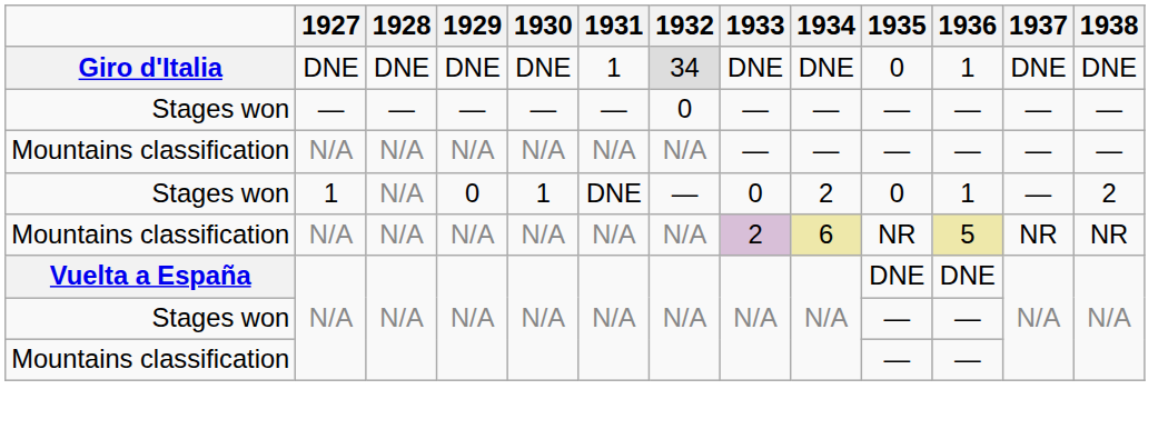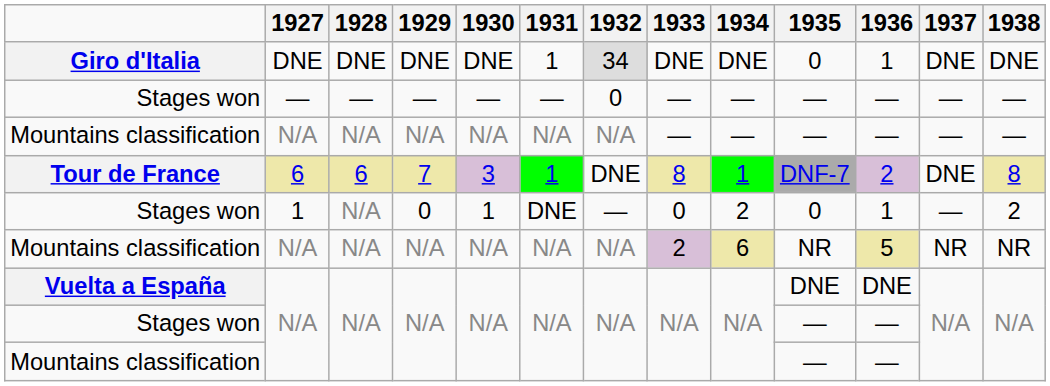+ row: Tour de France | 6 | 6 | 7 | 3 | 1 | DNE | 8 | 1 | DNF-7 | 2 | DNE | 8
